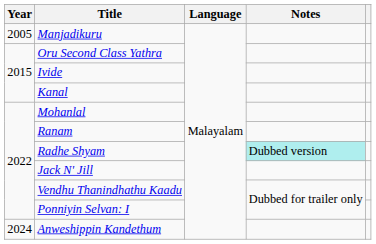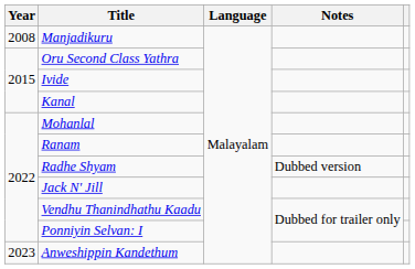Manjadikuru | Year: 2005 -> 2008
Radhe Shyam | Notes: paleturquoise background -> no background
Anweshippin Kandethum | Year: 2024 -> 2023
